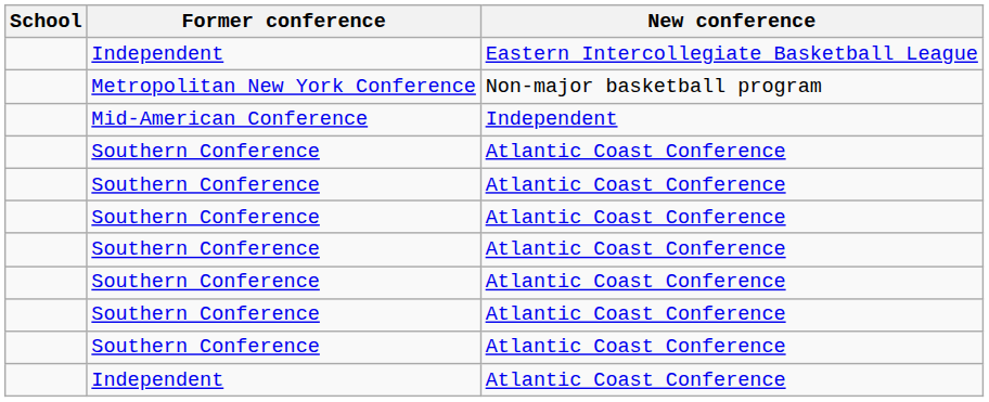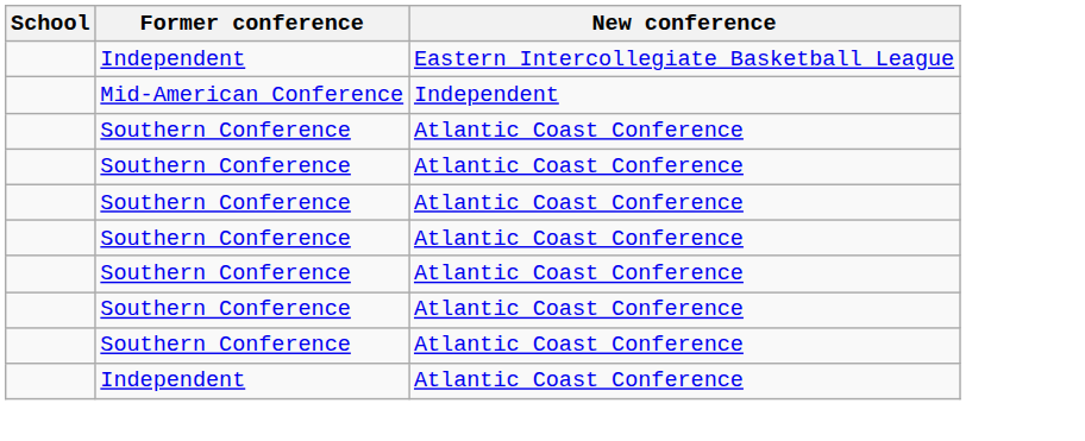- row: Metropolitan New York Conference | Non-major basketball program
